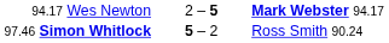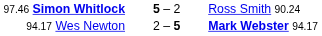rows swapped: 94.17 Wes Newton <-> 97.46 Simon Whitlock
